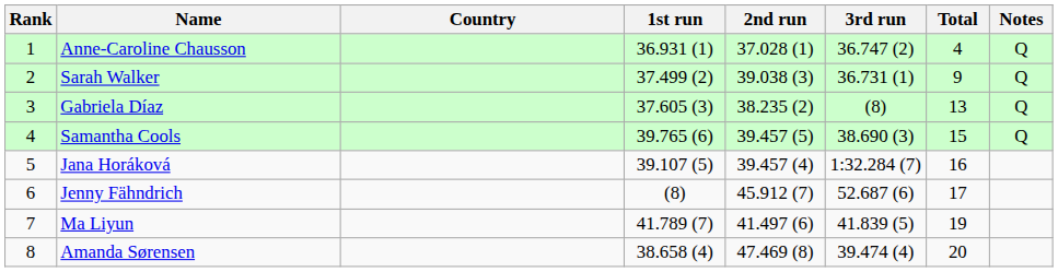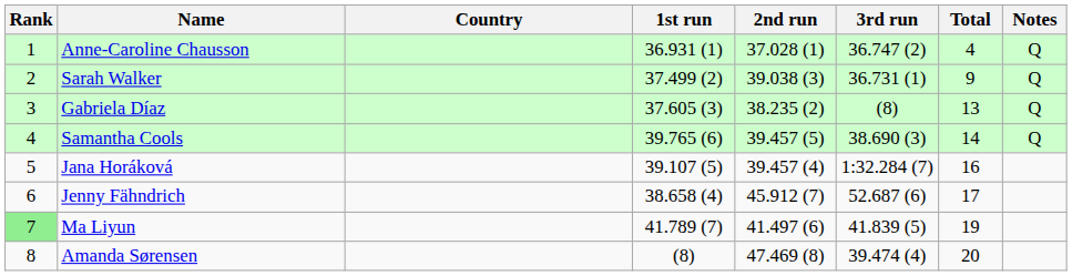Samantha Cools | Total: 15 -> 14
Jenny Fähndrich | 1st run: (8) -> 38.658 (4)
Ma Liyun | Rank: no background -> lightgreen background
Amanda Sørensen | 1st run: 38.658 (4) -> (8)
